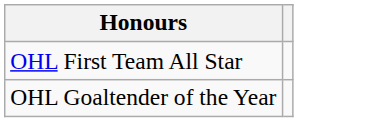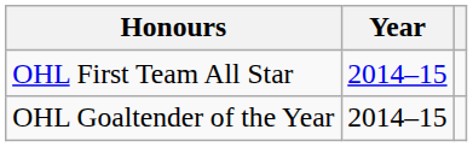+ column: Year | 2014–15 | 2014–15
